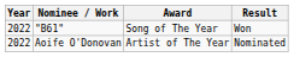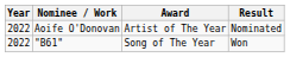rows swapped: Aoife O'Donovan <-> "B61"
